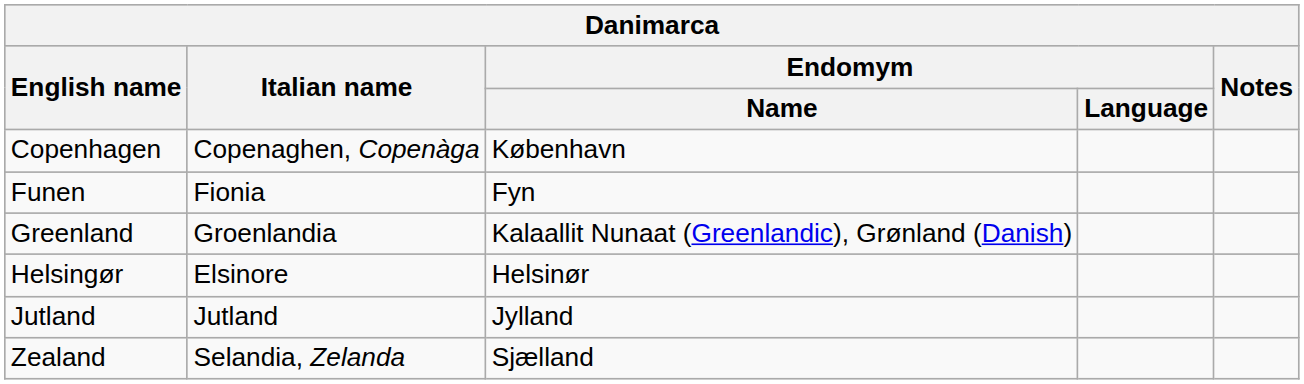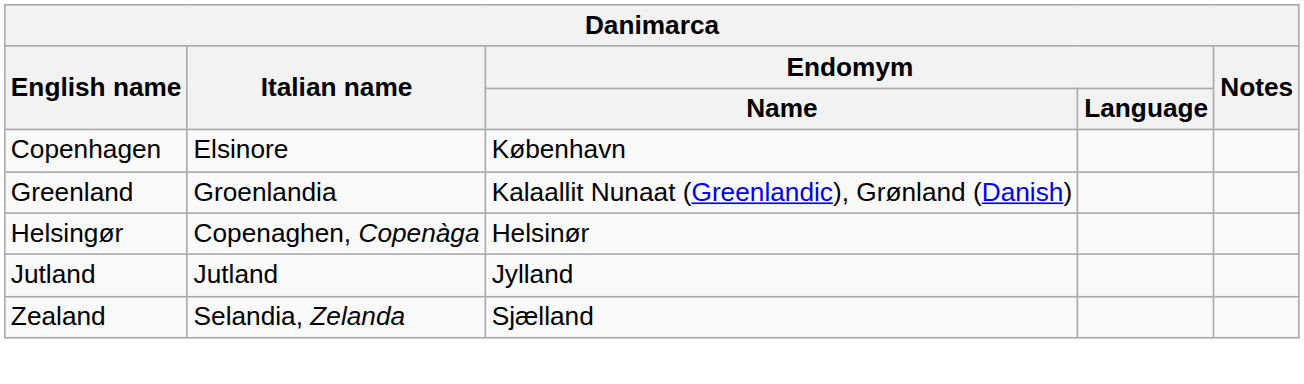Copenhagen | Italian name: Copenaghen, Copenàga -> Elsinore
- row: Funen | Fionia | Fyn
Helsingør | Italian name: Elsinore -> Copenaghen, Copenàga
